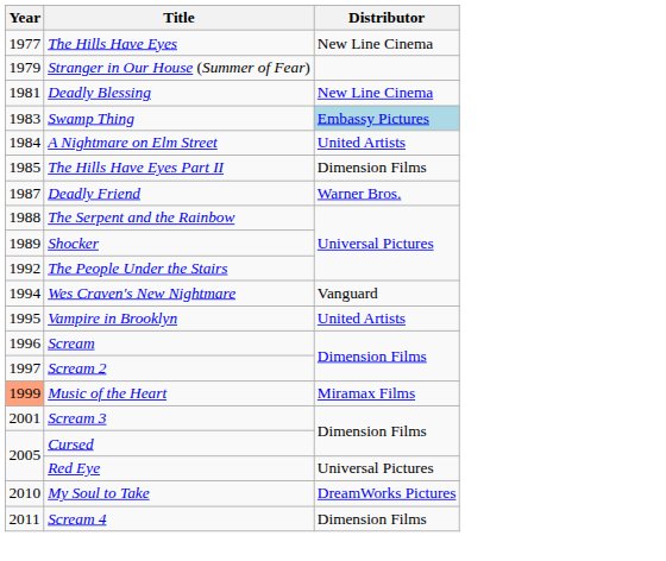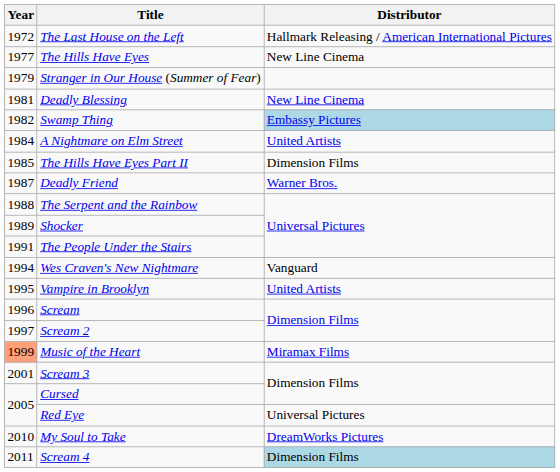+ row: 1972 | The Last House on the Left | Hallmark Releasing / American International Pictures
Swamp Thing | Year: 1983 -> 1982
The People Under the Stairs | Year: 1992 -> 1991
Scream 4 | Distributor: no background -> lightblue background
